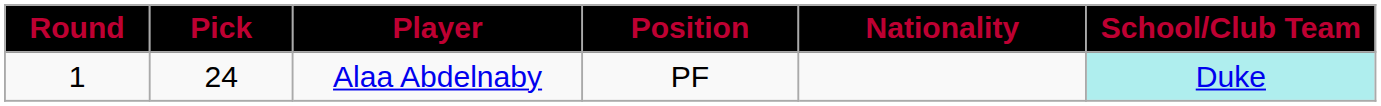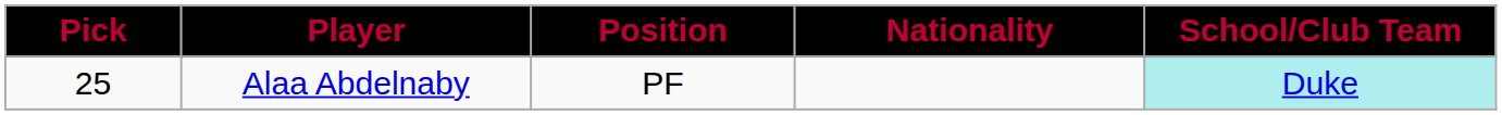- column: Round | 1
Alaa Abdelnaby | Pick: 24 -> 25
